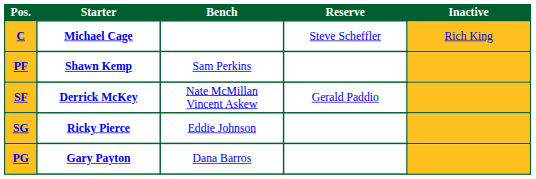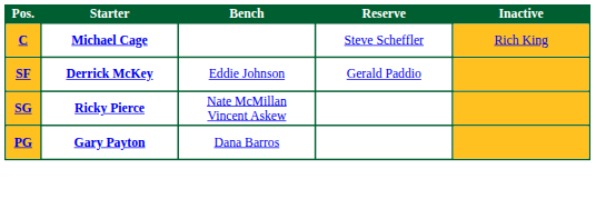- row: PF | Shawn Kemp | Sam Perkins
SF | Bench: Nate McMillan Vincent Askew -> Eddie Johnson
SG | Bench: Eddie Johnson -> Nate McMillan Vincent Askew
